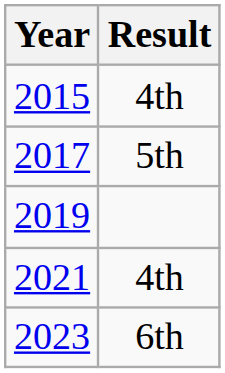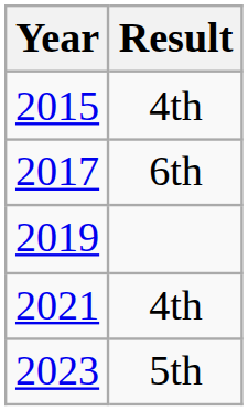2017 | Result: 5th -> 6th
2023 | Result: 6th -> 5th
